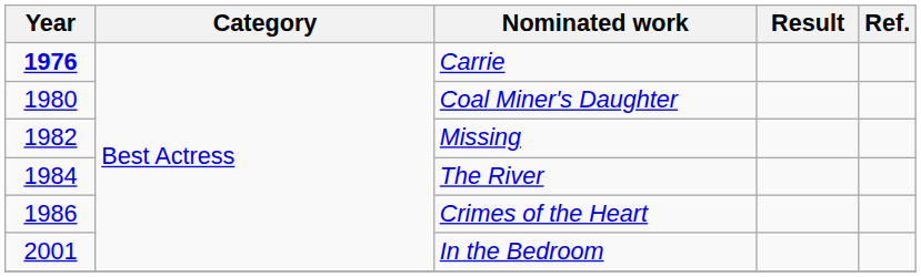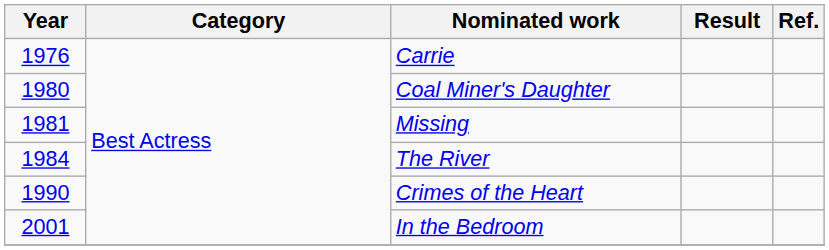Carrie | Year: bold -> normal
Missing | Year: 1982 -> 1981
Crimes of the Heart | Year: 1986 -> 1990
